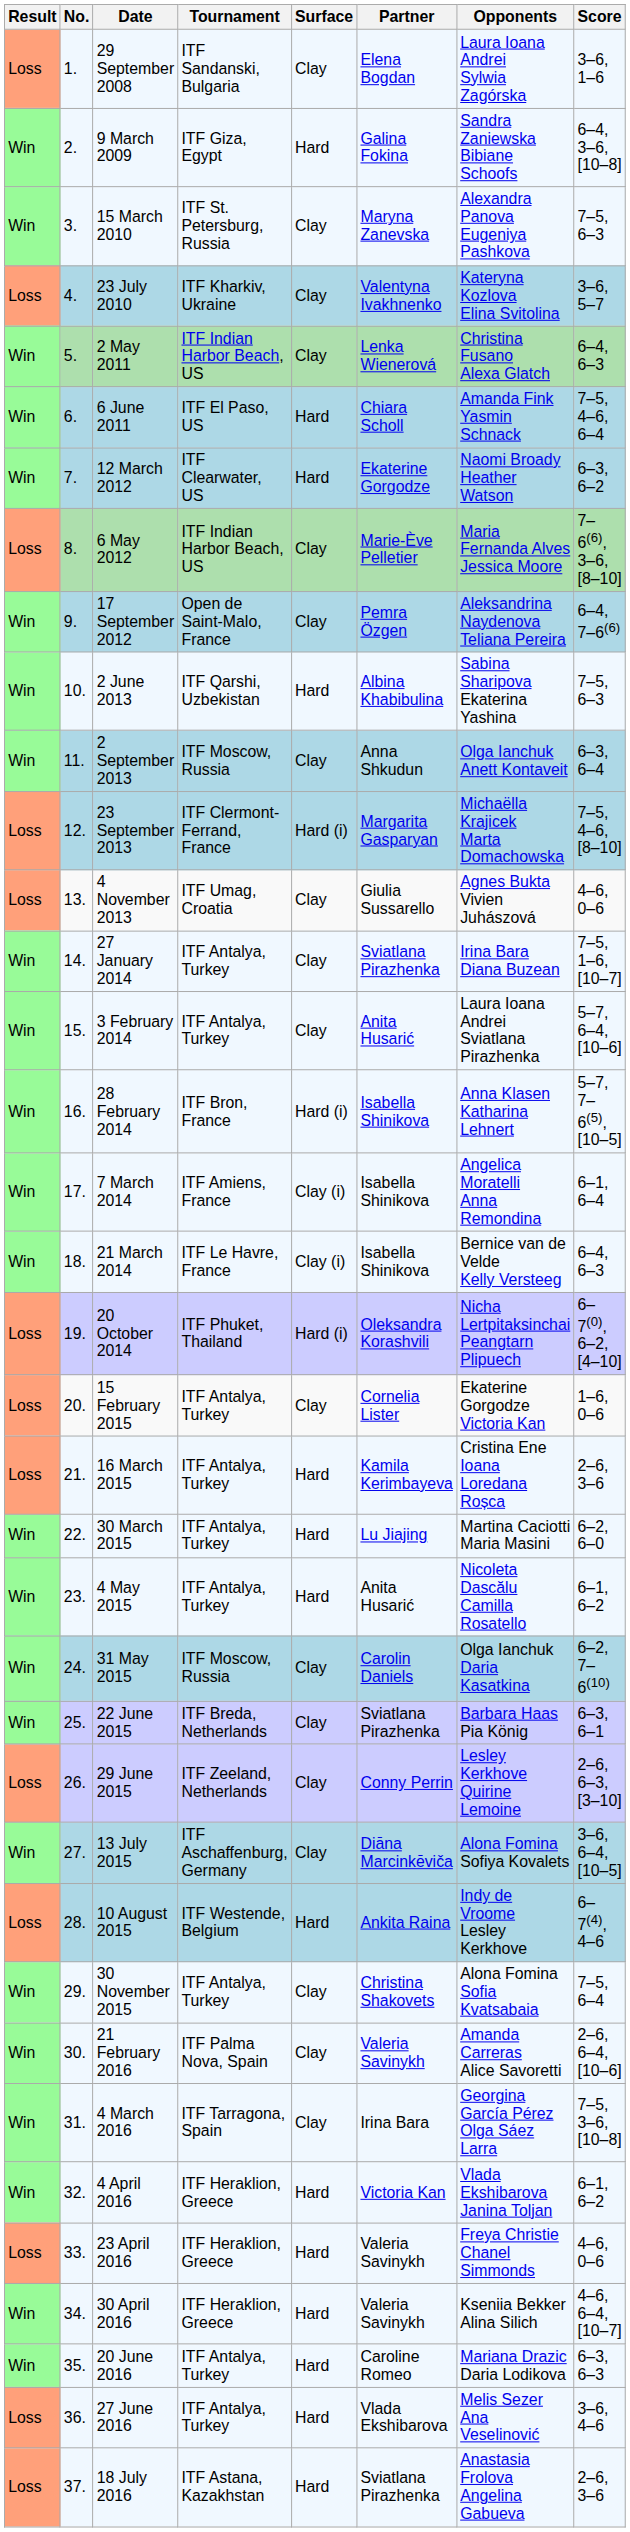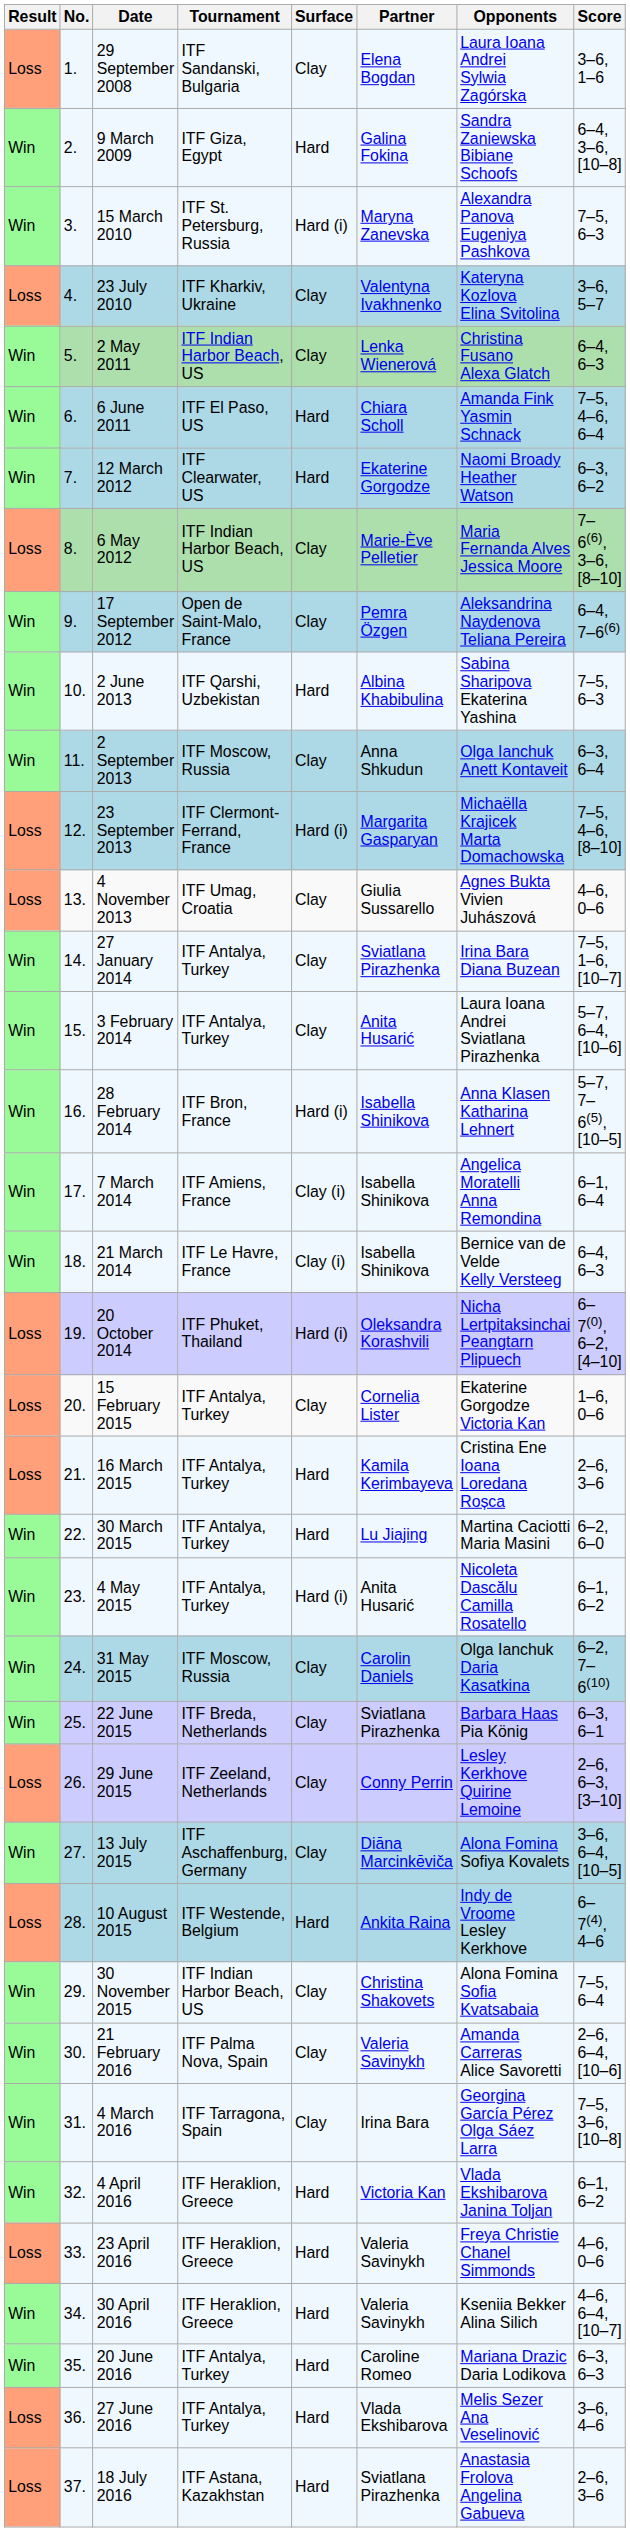15 March 2010 | Surface: Clay -> Hard (i)
4 May 2015 | Surface: Hard -> Hard (i)
30 November 2015 | Tournament: ITF Antalya, Turkey -> ITF Indian Harbor Beach, US
